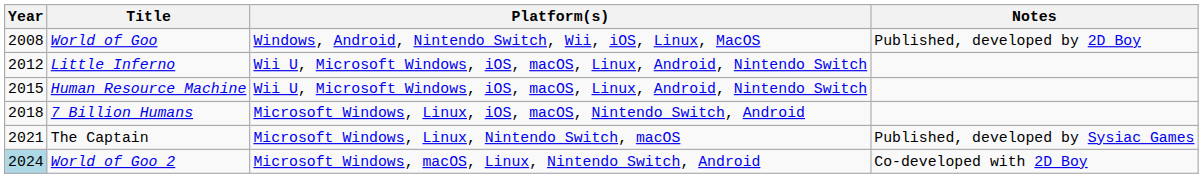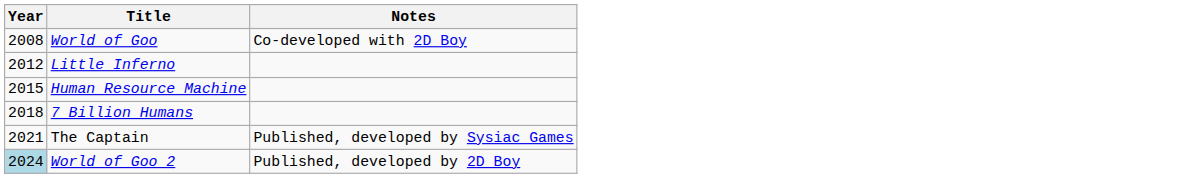- column: Platform(s) | Windows, Android, Nintendo Switch, Wii, iOS, Linux, MacOS | Wii U, Microsoft Windows, iOS, macOS, Linux, Android, Nintendo Switch | Wii U, Microsoft Windows, iOS, macOS, Linux, Android, Nintendo Switch | Microsoft Windows, Linux, iOS, macOS, Nintendo Switch, Android | Microsoft Windows, Linux, Nintendo Switch, macOS | Microsoft Windows, macOS, Linux, Nintendo Switch, Android
World of Goo | Notes: Published, developed by 2D Boy -> Co-developed with 2D Boy
World of Goo 2 | Notes: Co-developed with 2D Boy -> Published, developed by 2D Boy
